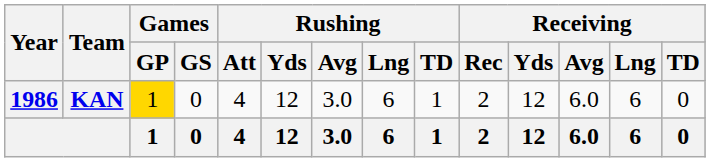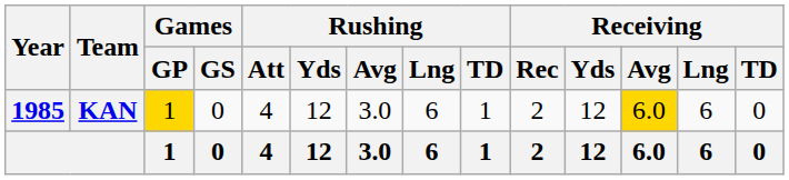KAN | Year: 1986 -> 1985
KAN | Receiving / Avg: no background -> gold background
